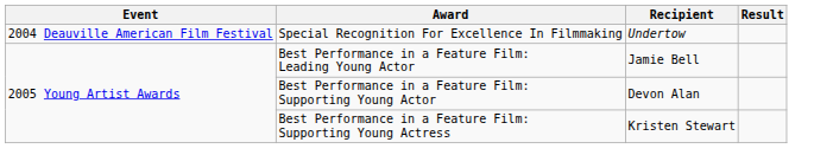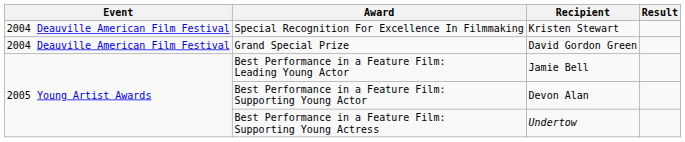Special Recognition For Excellence In Filmmaking | Recipient: Undertow -> Kristen Stewart
+ row: 2004 Deauville American Film Festival | Grand Special Prize | David Gordon Green
Best Performance in a Feature Film: Supporting Young Actress | Recipient: Kristen Stewart -> Undertow
